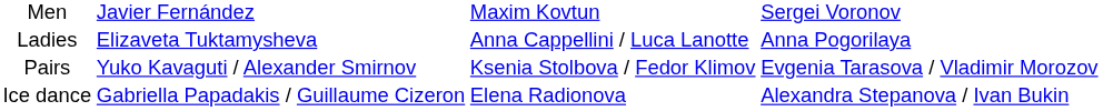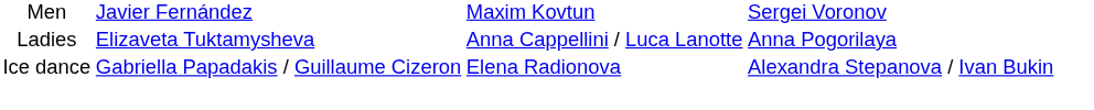- row: Pairs | Yuko Kavaguti / Alexander Smirnov | Ksenia Stolbova / Fedor Klimov | Evgenia Tarasova / Vladimir Morozov
